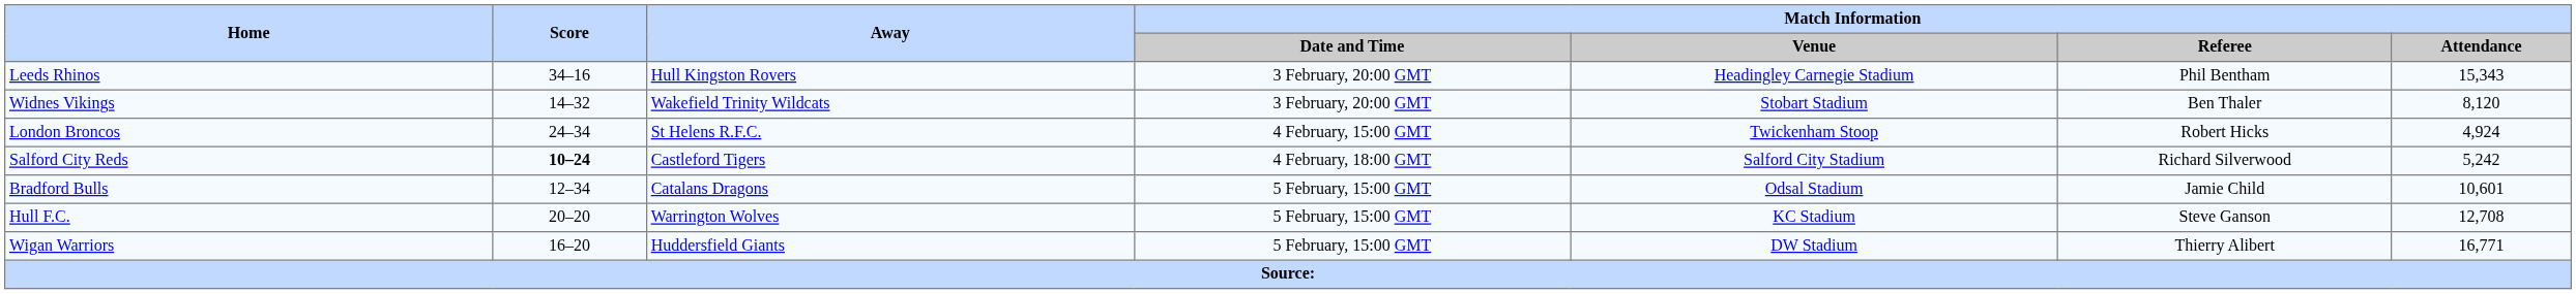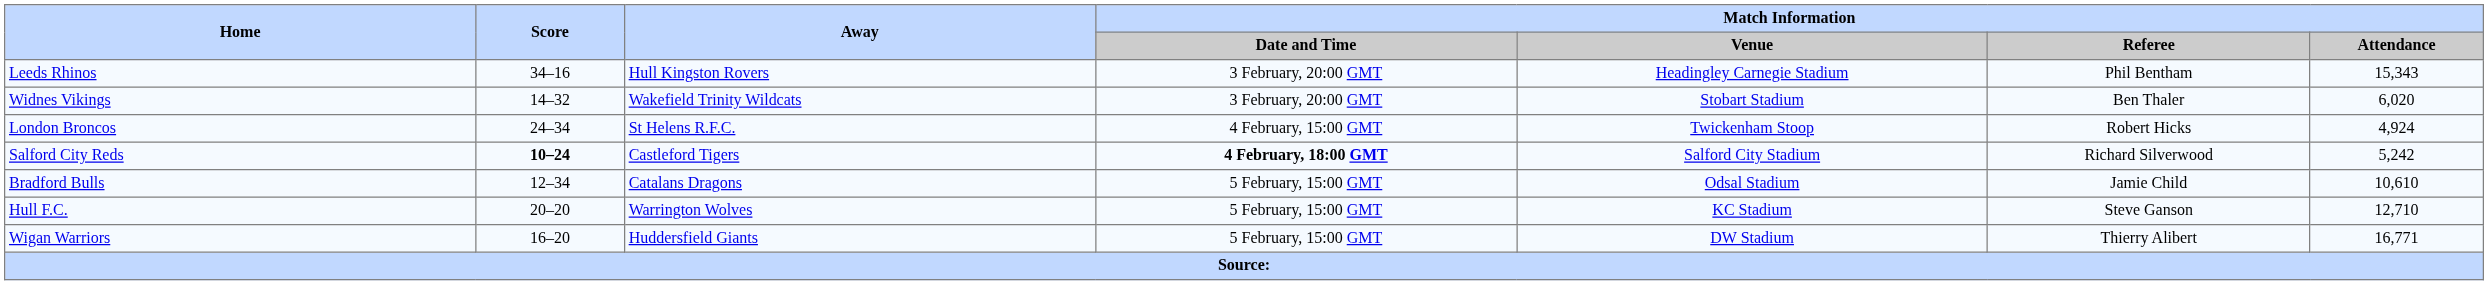Widnes Vikings | Match Information / Attendance: 8,120 -> 6,020
Salford City Reds | Match Information / Date and Time: normal -> bold
Bradford Bulls | Match Information / Attendance: 10,601 -> 10,610
Hull F.C. | Match Information / Attendance: 12,708 -> 12,710
